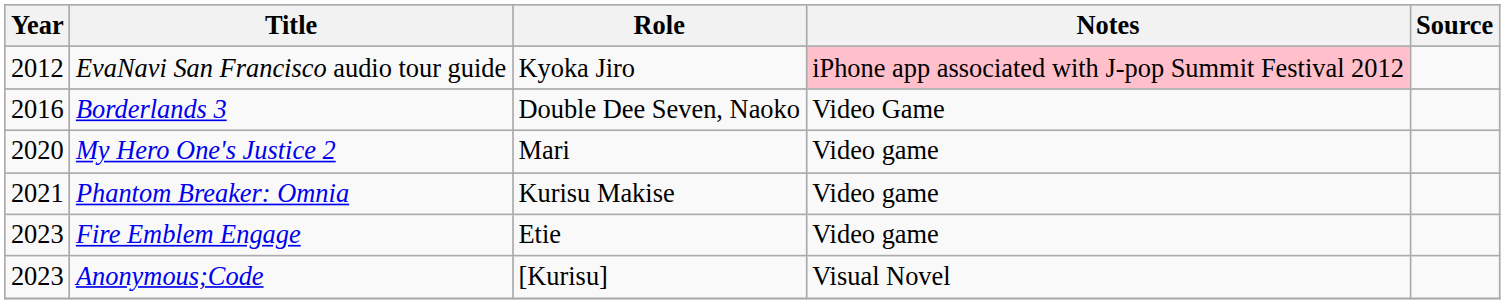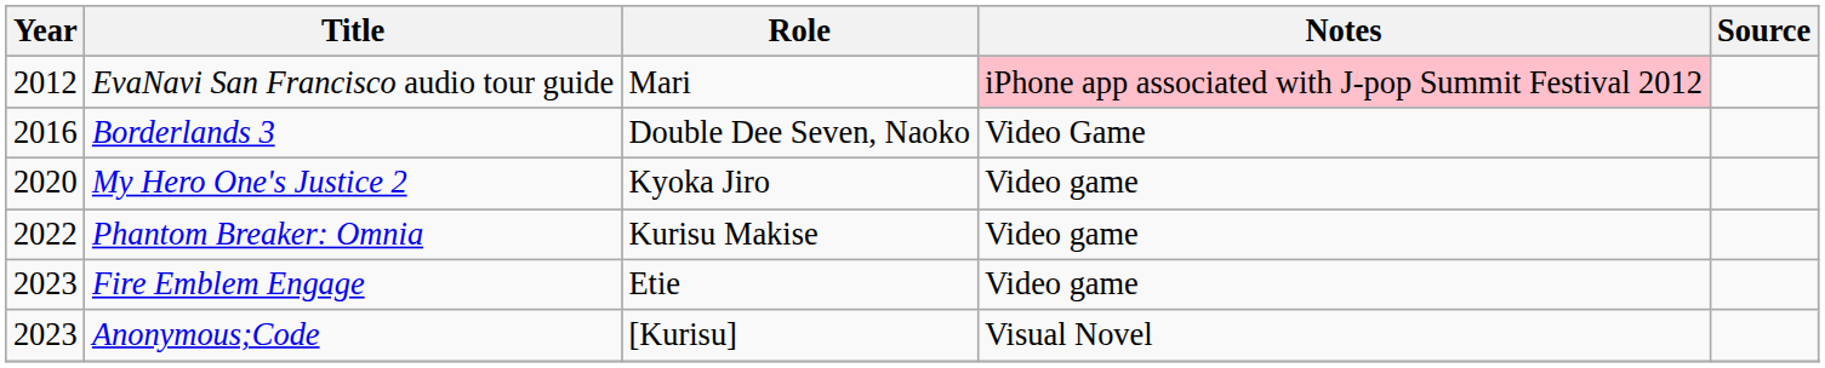EvaNavi San Francisco audio tour guide | Role: Kyoka Jiro -> Mari
My Hero One's Justice 2 | Role: Mari -> Kyoka Jiro
Phantom Breaker: Omnia | Year: 2021 -> 2022
